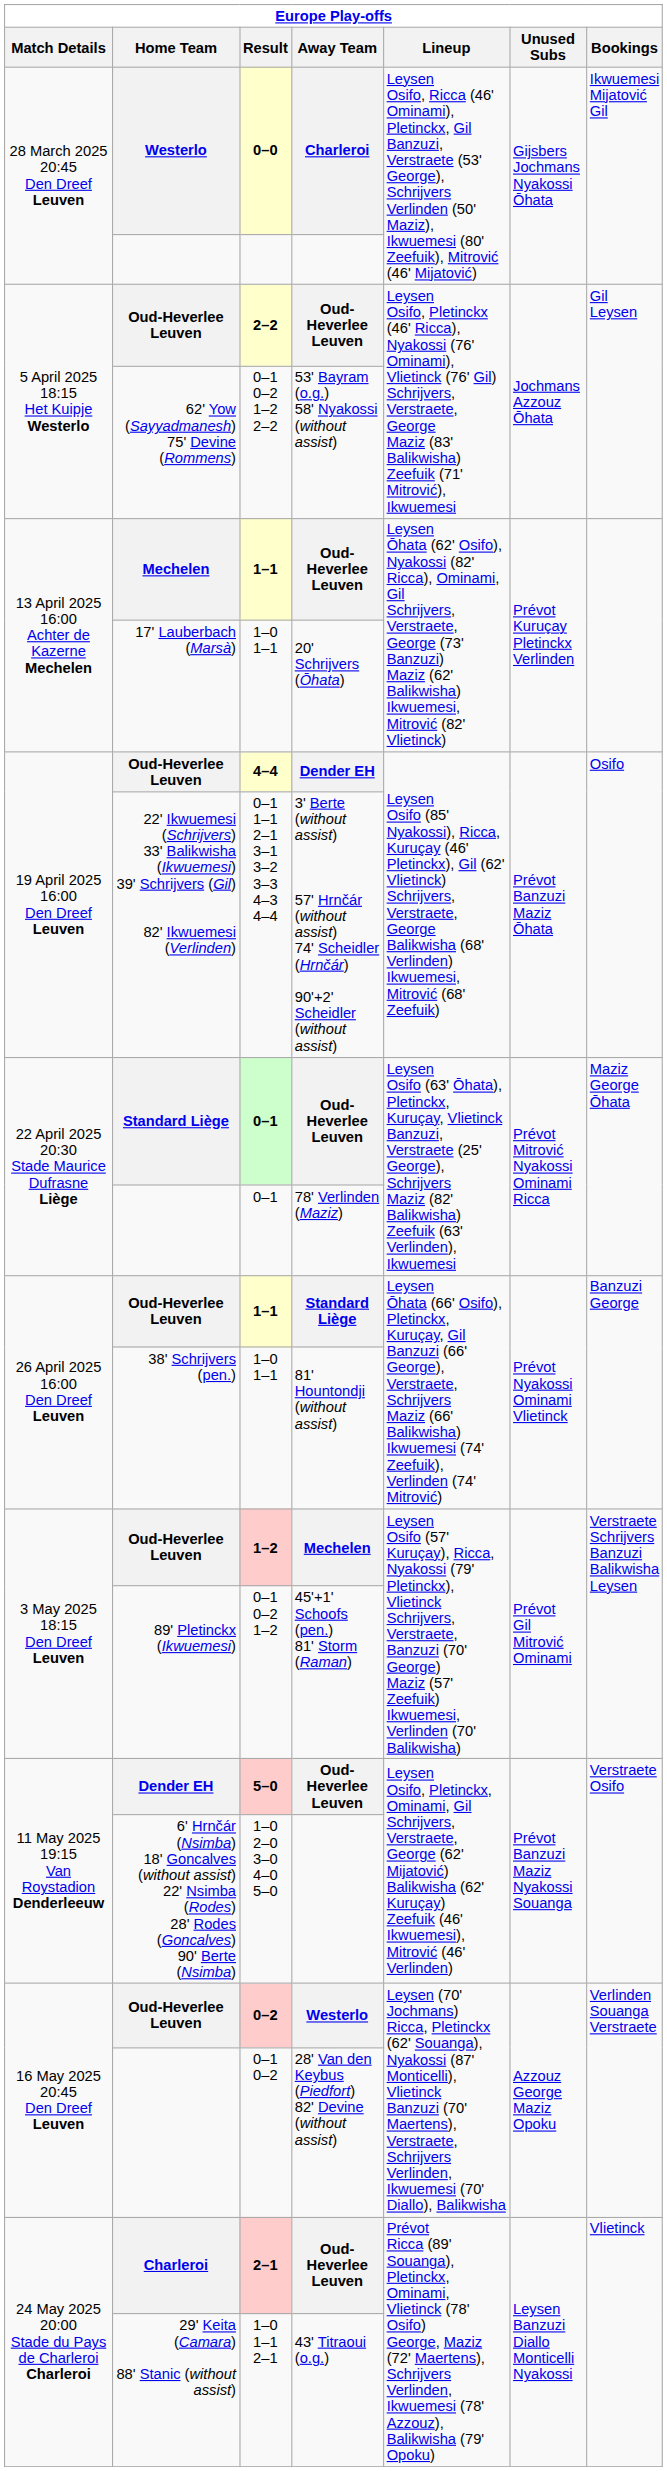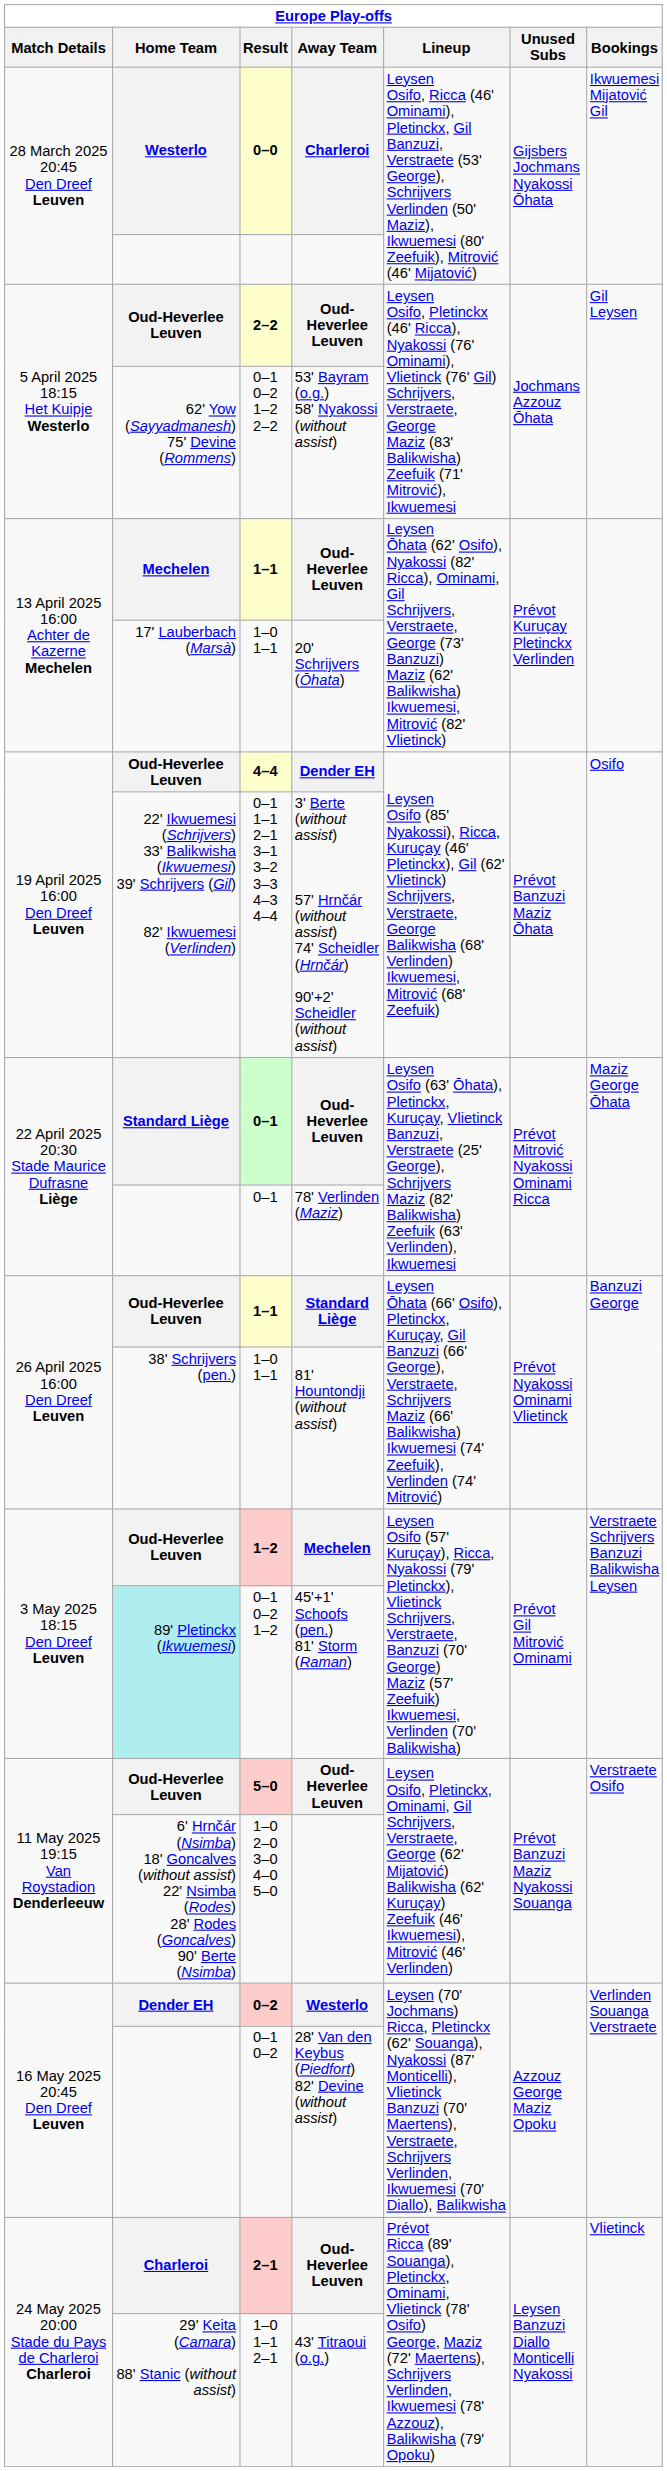0–1 0–2 1–2 | Home Team: no background -> paleturquoise background
5–0 | Home Team: Dender EH -> Oud-Heverlee Leuven
0–2 | Home Team: Oud-Heverlee Leuven -> Dender EH
